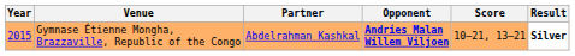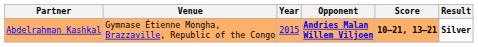columns swapped: Year <-> Partner
Gymnase Étienne Mongha, Brazzaville, Republic of the Congo | Score: normal -> bold
